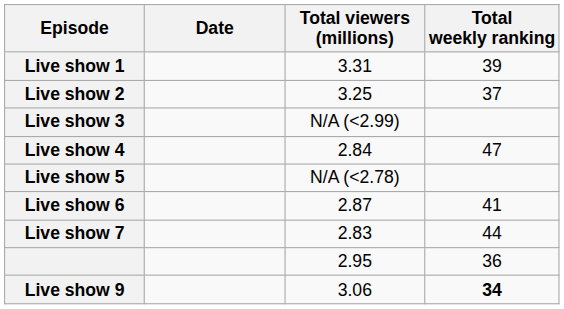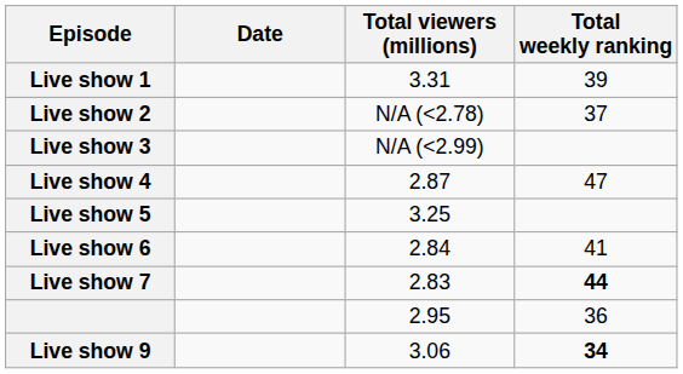Live show 2 | Total viewers (millions): 3.25 -> N/A (<2.78)
Live show 4 | Total viewers (millions): 2.84 -> 2.87
Live show 5 | Total viewers (millions): N/A (<2.78) -> 3.25
Live show 6 | Total viewers (millions): 2.87 -> 2.84
Live show 7 | Total weekly ranking: normal -> bold
